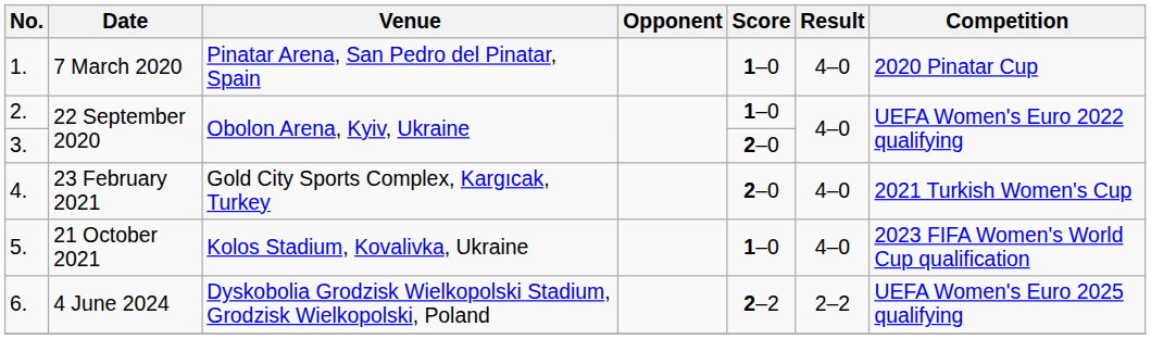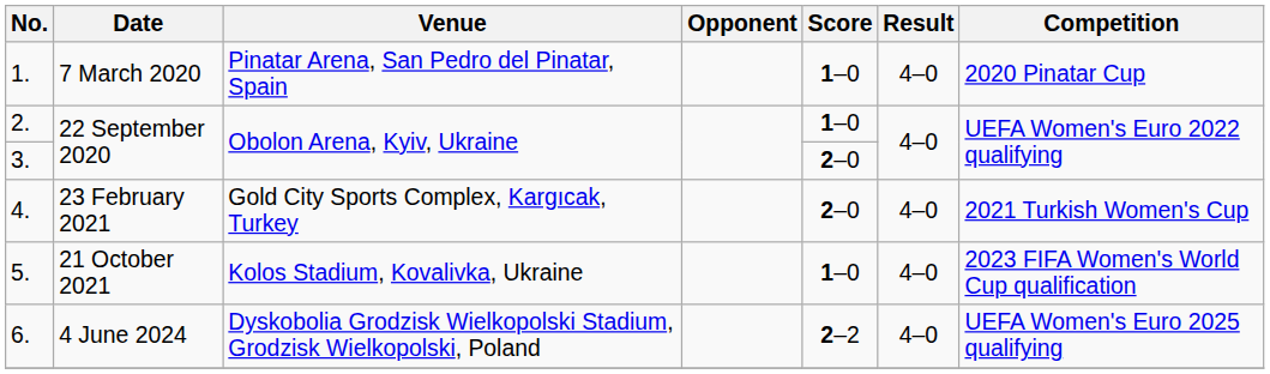6. | Result: 2–2 -> 4–0
